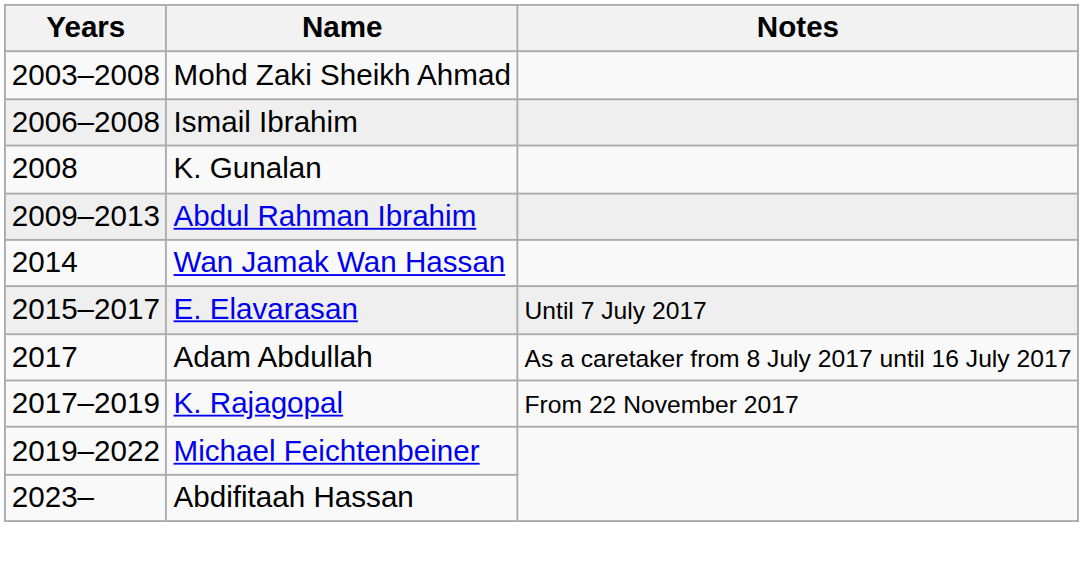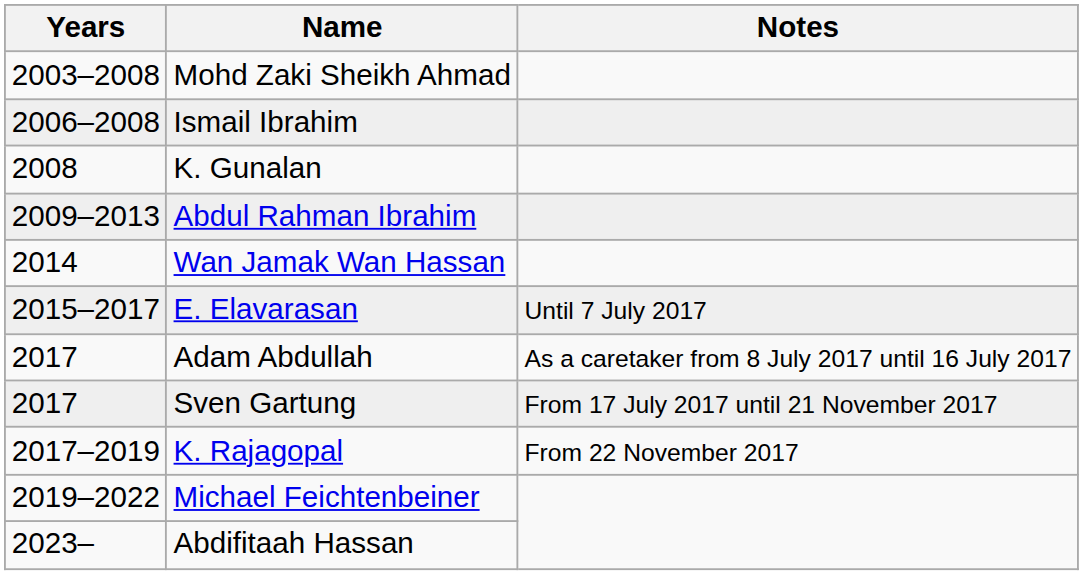+ row: 2017 | Sven Gartung | From 17 July 2017 until 21 November 2017
